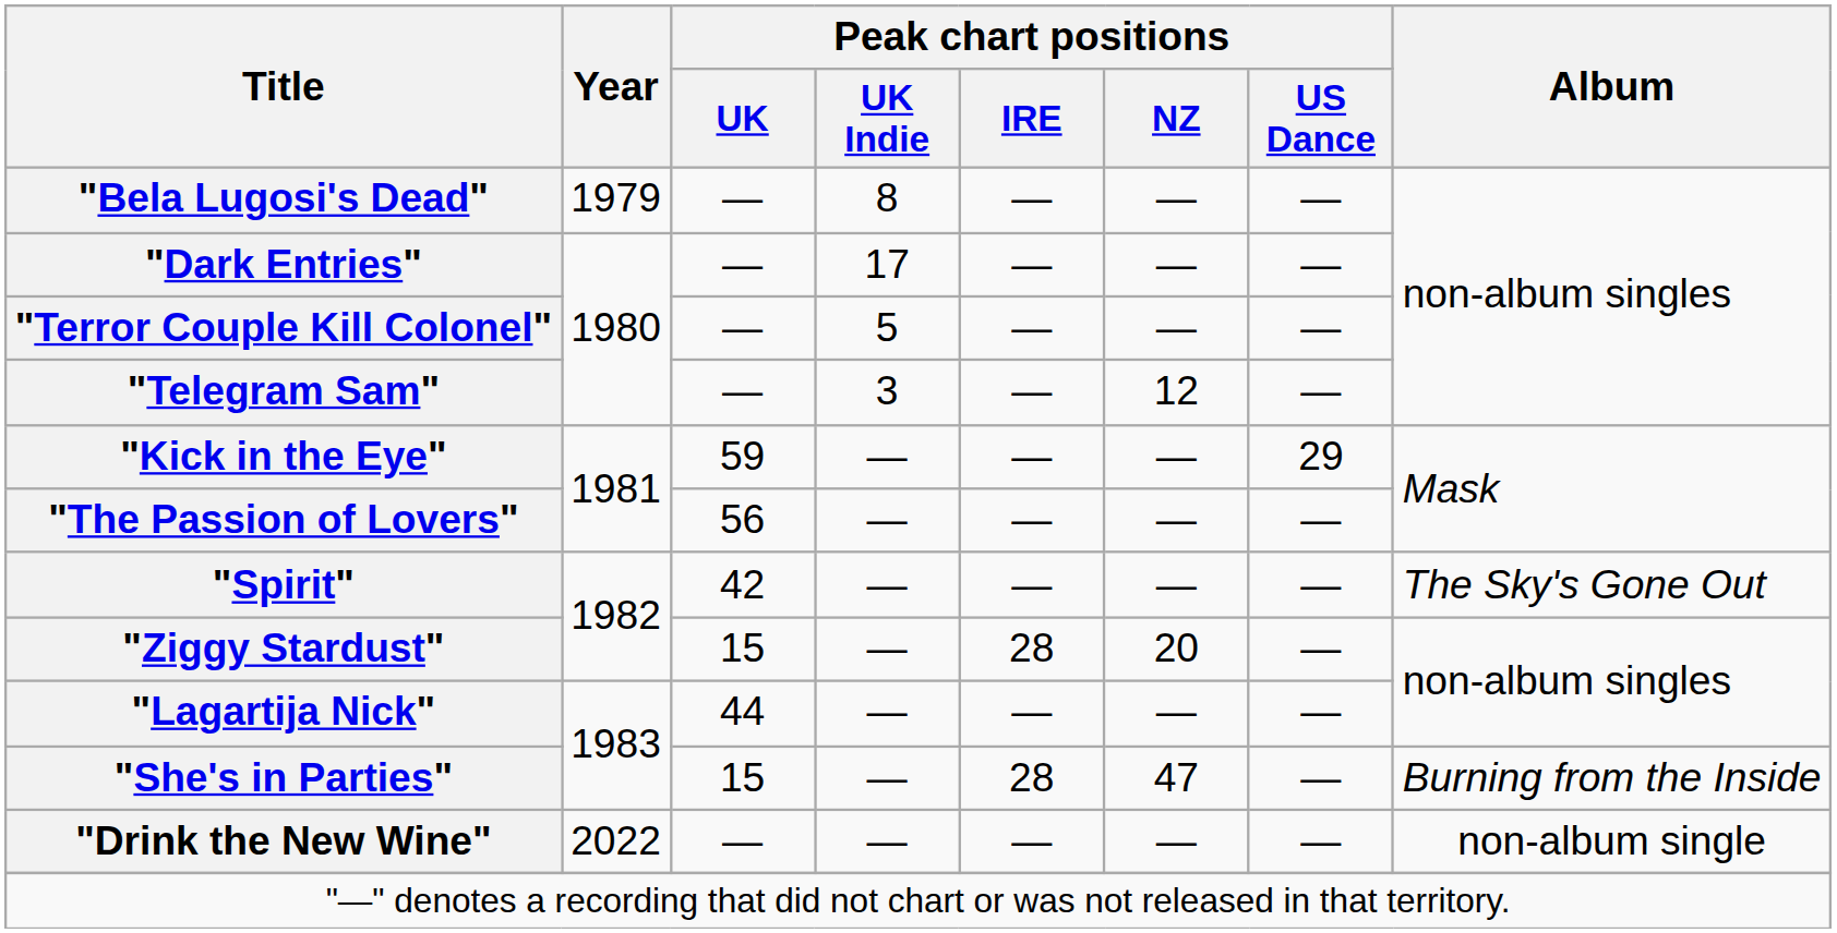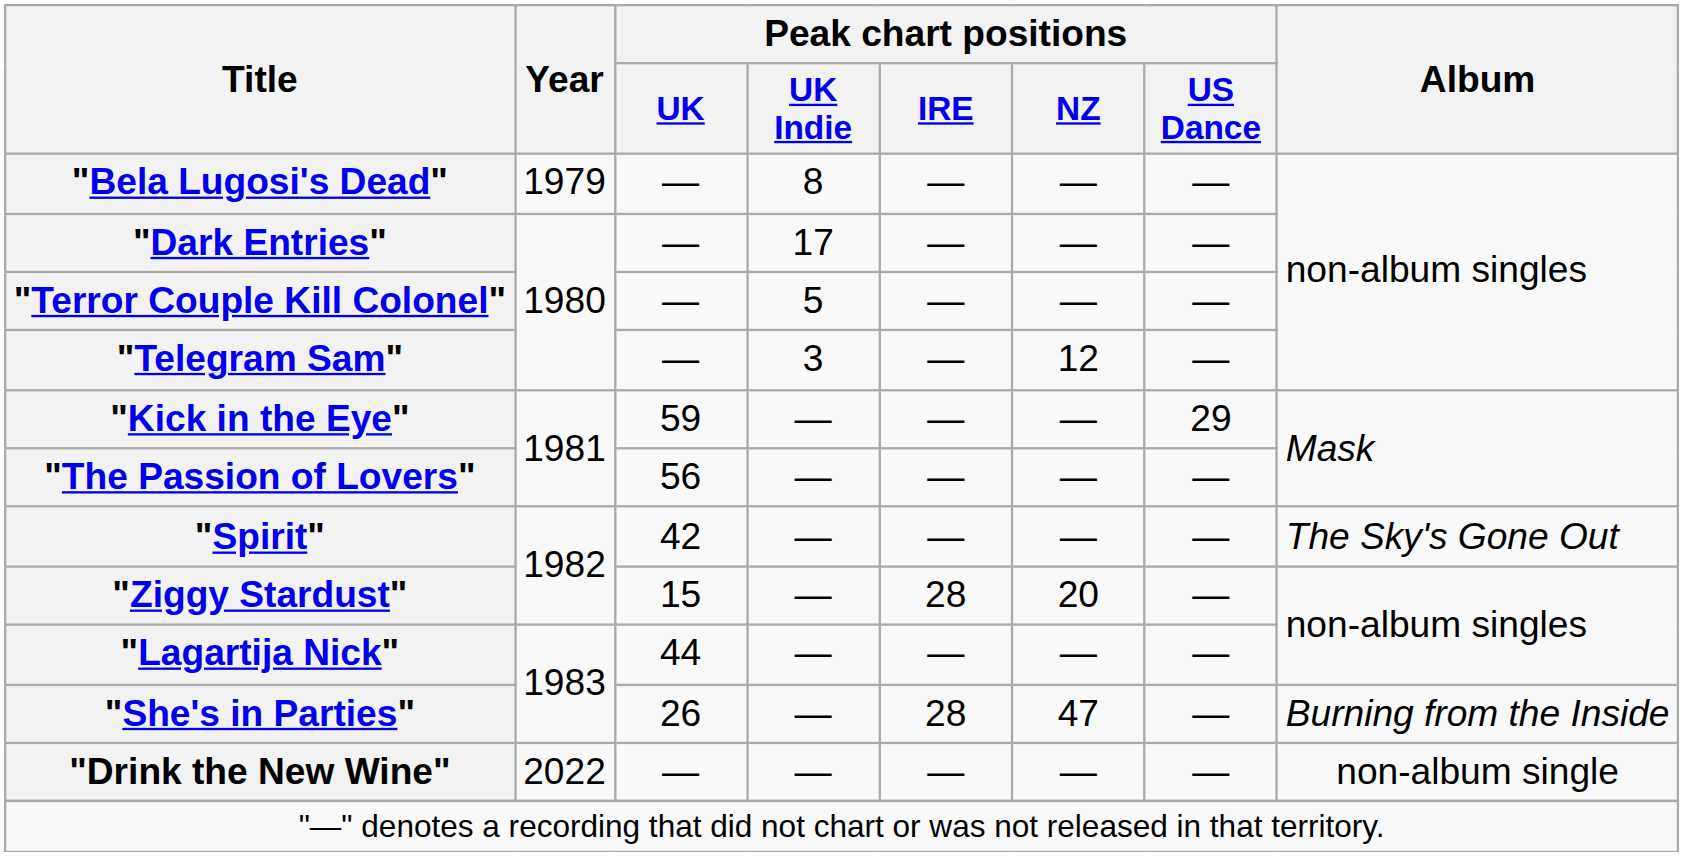"She's in Parties" | Peak chart positions / UK: 15 -> 26
